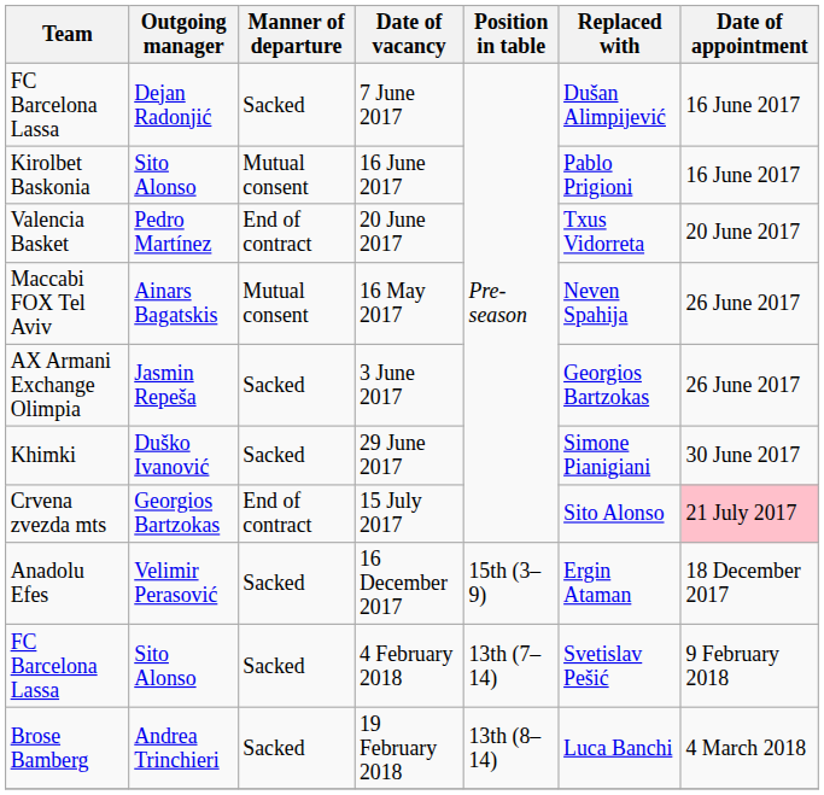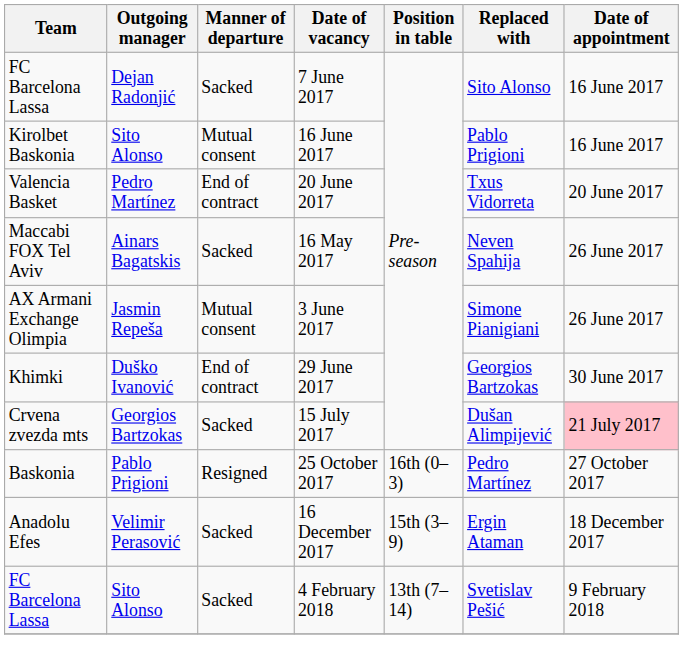7 June 2017 | Replaced with: Dušan Alimpijević -> Sito Alonso
16 May 2017 | Manner of departure: Mutual consent -> Sacked
3 June 2017 | Manner of departure: Sacked -> Mutual consent
3 June 2017 | Replaced with: Georgios Bartzokas -> Simone Pianigiani
29 June 2017 | Manner of departure: Sacked -> End of contract
29 June 2017 | Replaced with: Simone Pianigiani -> Georgios Bartzokas
15 July 2017 | Manner of departure: End of contract -> Sacked
15 July 2017 | Replaced with: Sito Alonso -> Dušan Alimpijević
+ row: Baskonia | Pablo Prigioni | Resigned | 25 October 2017 | 16th (0–3) | Pedro Martínez | 27 October 2017
- row: Brose Bamberg | Andrea Trinchieri | Sacked | 19 February 2018 | 13th (8–14) | Luca Banchi | 4 March 2018
